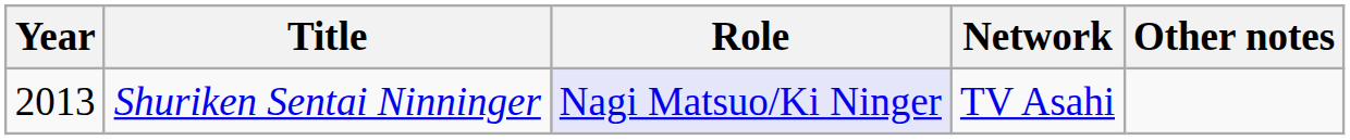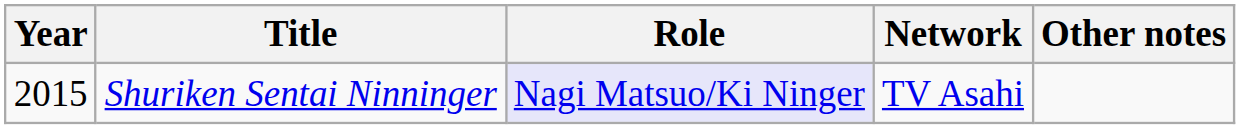Shuriken Sentai Ninninger | Year: 2013 -> 2015
